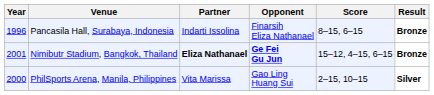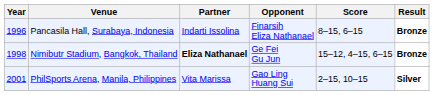Nimibutr Stadium, Bangkok, Thailand | Year: 2001 -> 1998
Nimibutr Stadium, Bangkok, Thailand | Opponent: bold -> normal
PhilSports Arena, Manila, Philippines | Year: 2000 -> 2001
